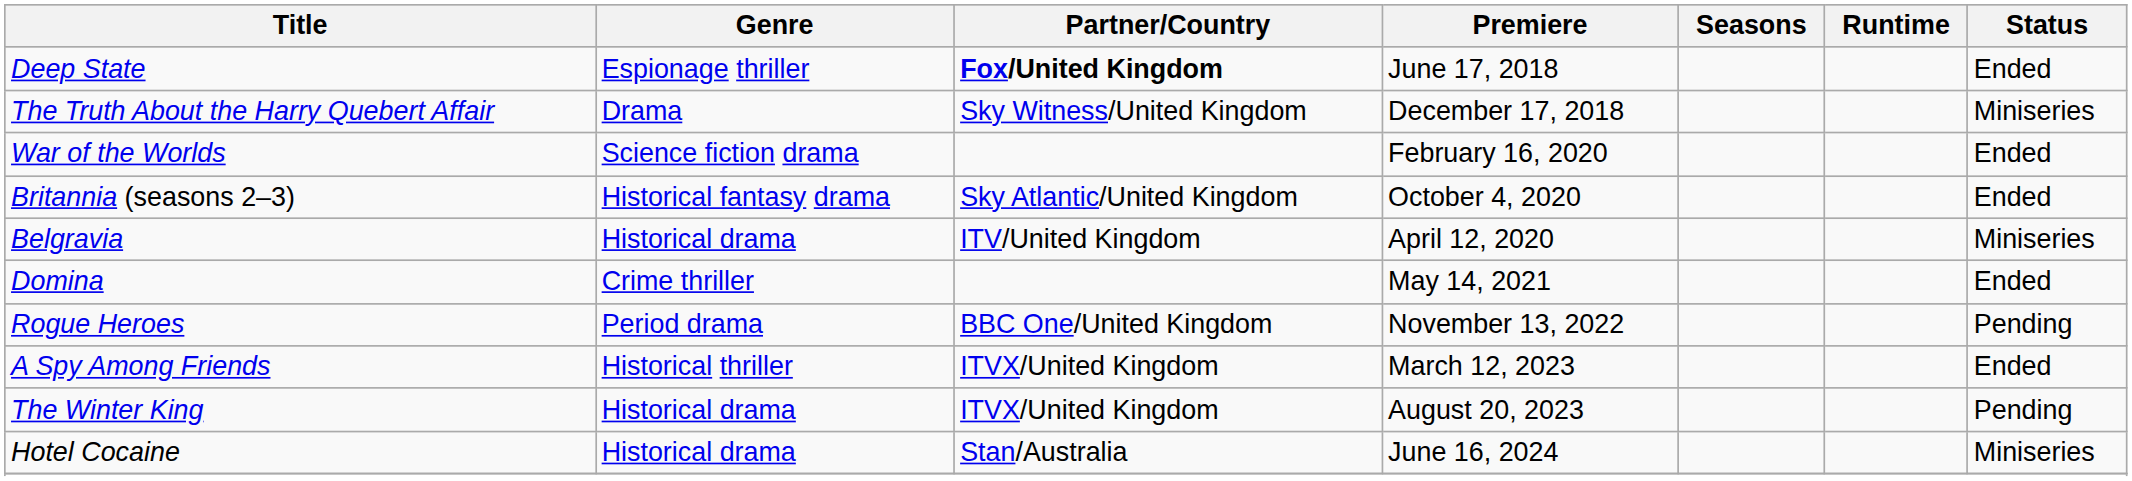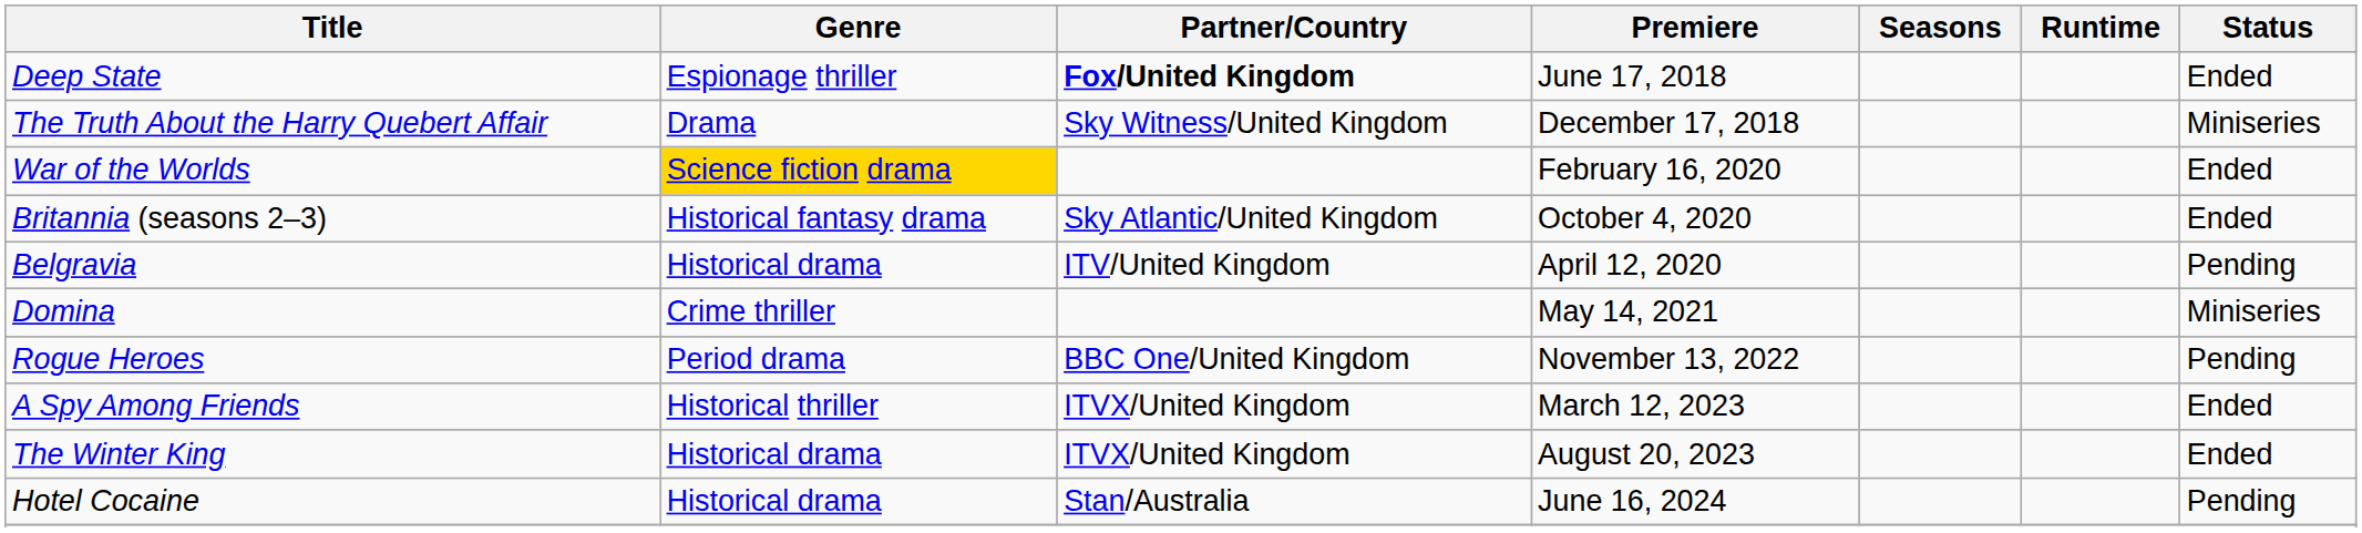War of the Worlds | Genre: no background -> gold background
Belgravia | Status: Miniseries -> Pending
Domina | Status: Ended -> Miniseries
The Winter King | Status: Pending -> Ended
Hotel Cocaine | Status: Miniseries -> Pending
